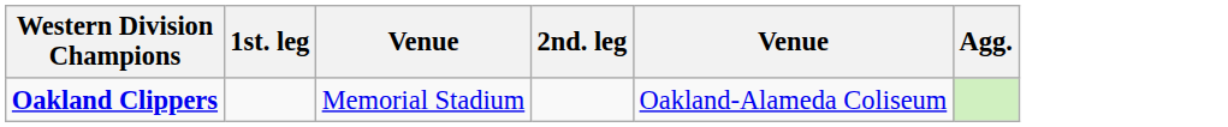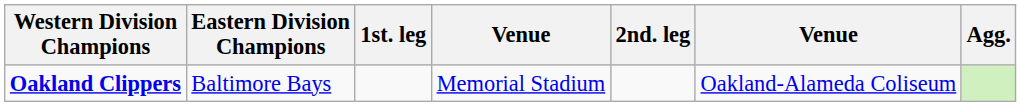+ column: Eastern Division Champions | Baltimore Bays
